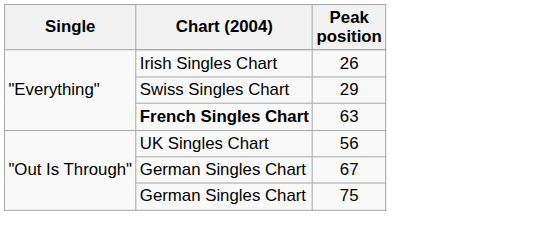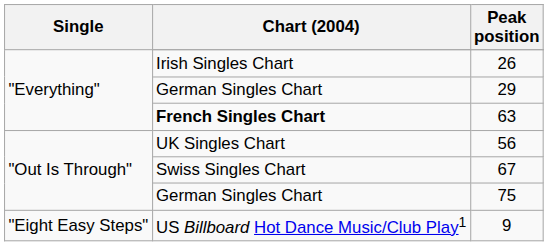29 | Chart (2004): Swiss Singles Chart -> German Singles Chart
67 | Chart (2004): German Singles Chart -> Swiss Singles Chart
+ row: "Eight Easy Steps" | US Billboard Hot Dance Music/Club Play1 | 9
